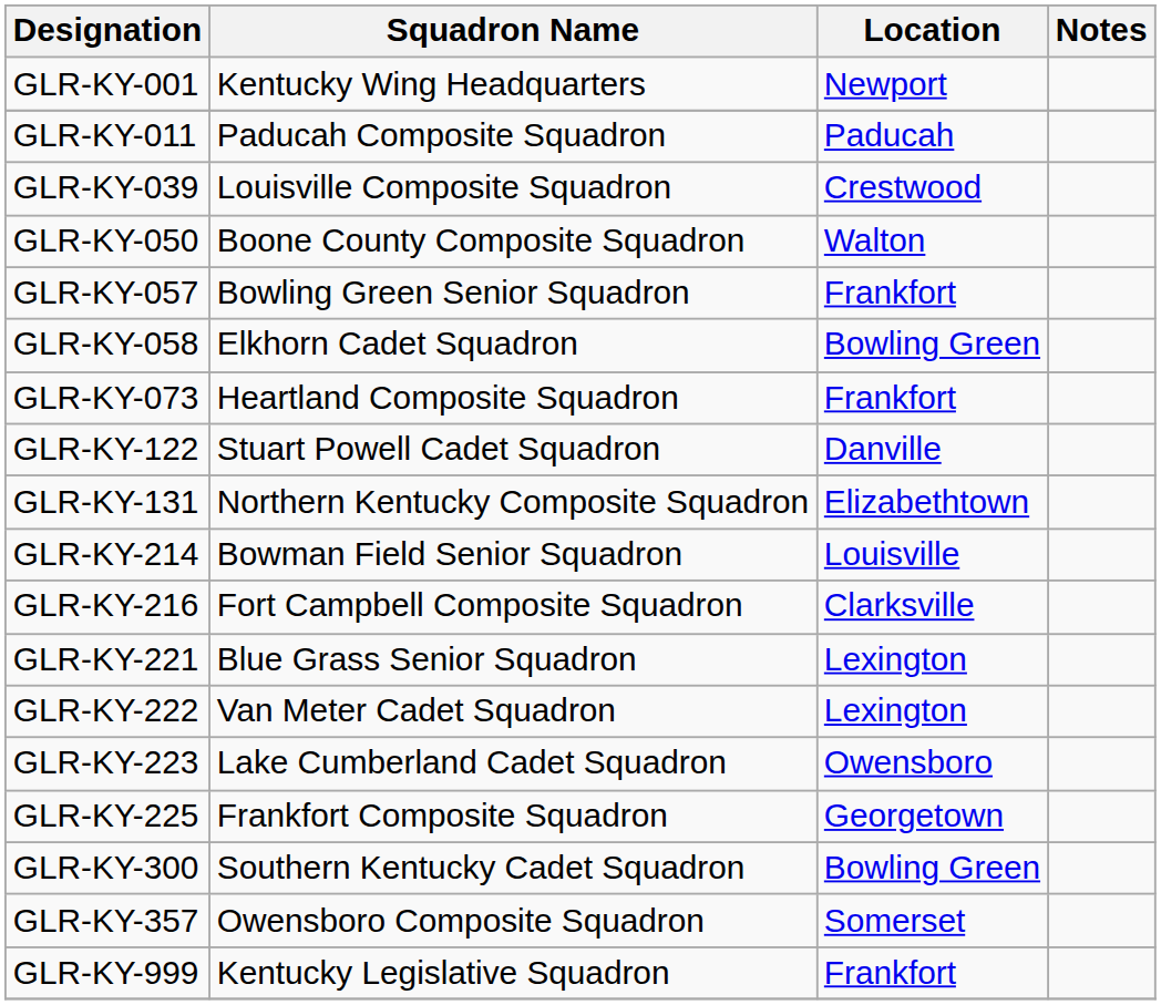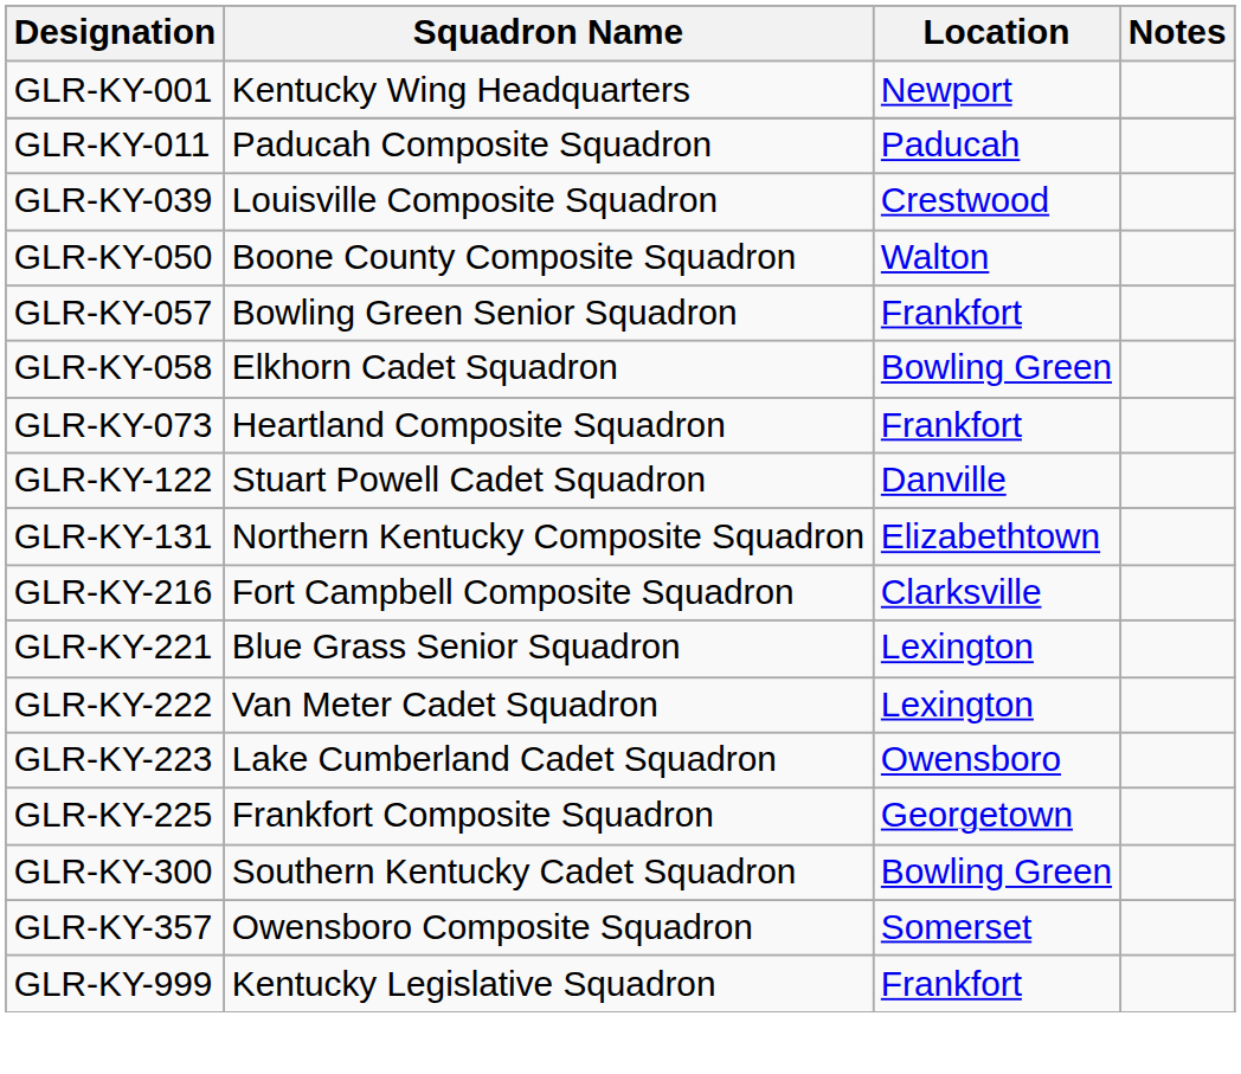- row: GLR-KY-214 | Bowman Field Senior Squadron | Louisville
